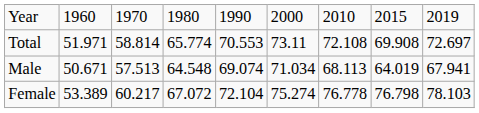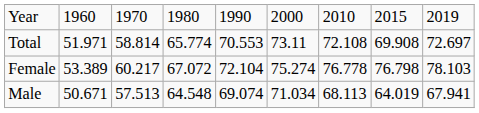rows swapped: Female <-> Male
